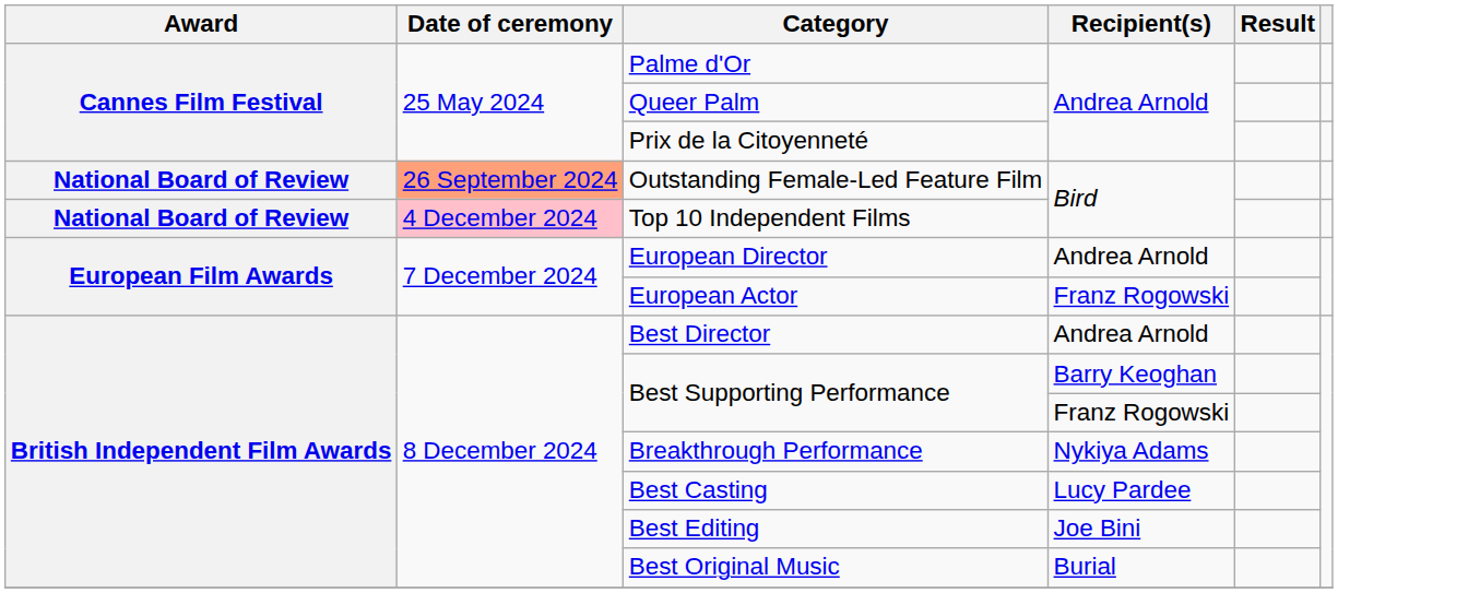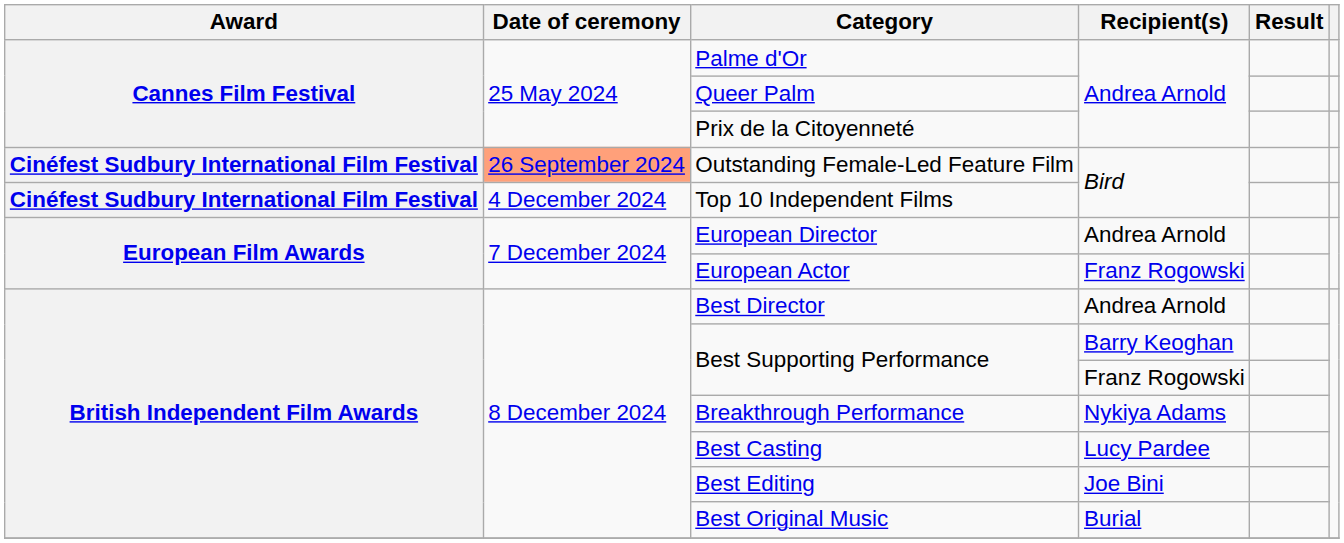Outstanding Female-Led Feature Film | Award: National Board of Review -> Cinéfest Sudbury International Film Festival
Top 10 Independent Films | Award: National Board of Review -> Cinéfest Sudbury International Film Festival
Top 10 Independent Films | Date of ceremony: pink background -> no background
